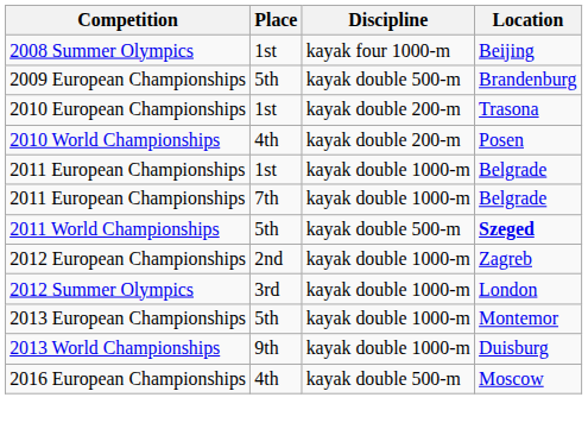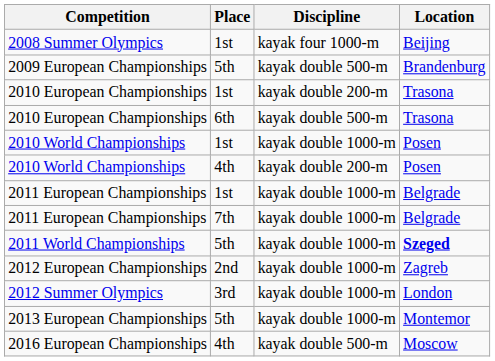+ row: 2010 European Championships | 6th | kayak double 500-m | Trasona
+ row: 2010 World Championships | 1st | kayak double 1000-m | Posen
2011 World Championships | Discipline: kayak double 500-m -> kayak double 1000-m
- row: 2013 World Championships | 9th | kayak double 1000-m | Duisburg
